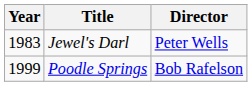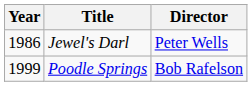Jewel's Darl | Year: 1983 -> 1986
